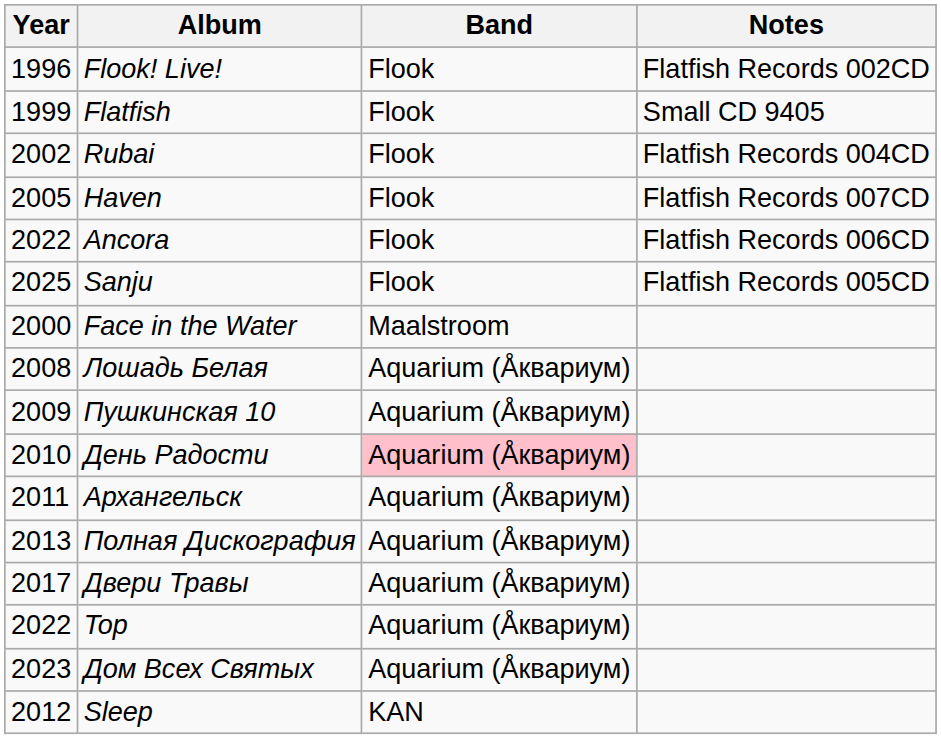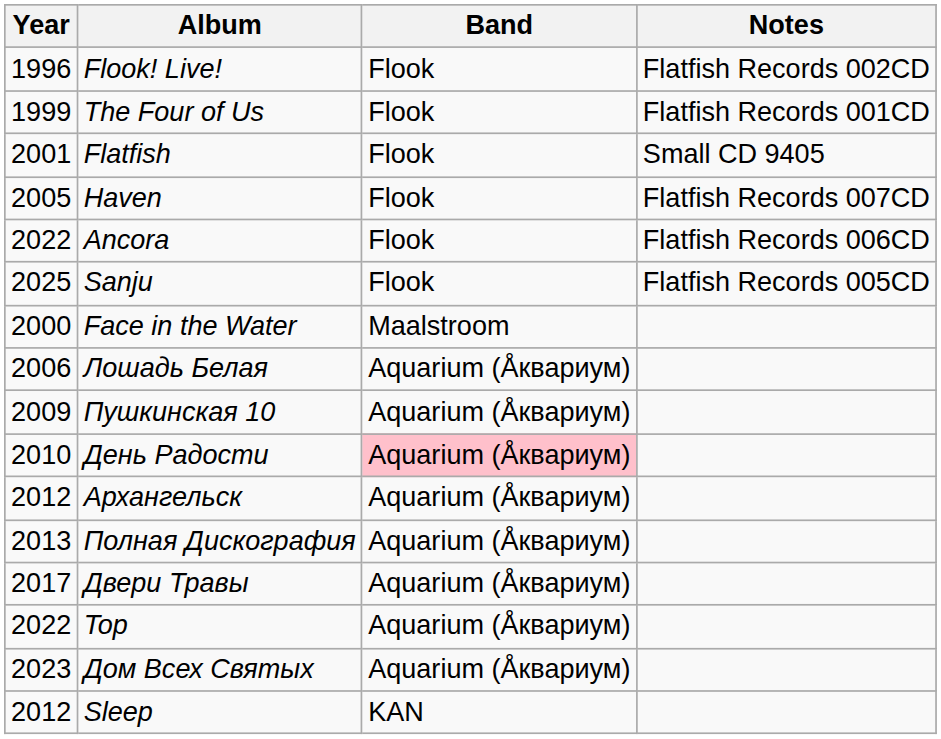+ row: 1999 | The Four of Us | Flook | Flatfish Records 001CD
Flatfish | Year: 1999 -> 2001
- row: 2002 | Rubai | Flook | Flatfish Records 004CD
Лошадь Белая | Year: 2008 -> 2006
Архангельск | Year: 2011 -> 2012
